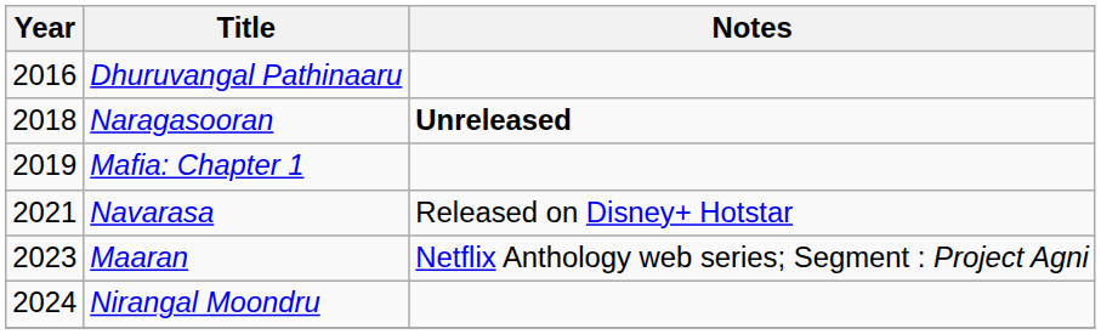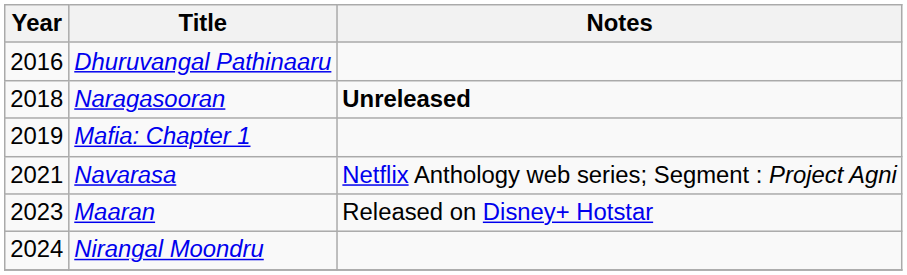Navarasa | Notes: Released on Disney+ Hotstar -> Netflix Anthology web series; Segment : Project Agni
Maaran | Notes: Netflix Anthology web series; Segment : Project Agni -> Released on Disney+ Hotstar
